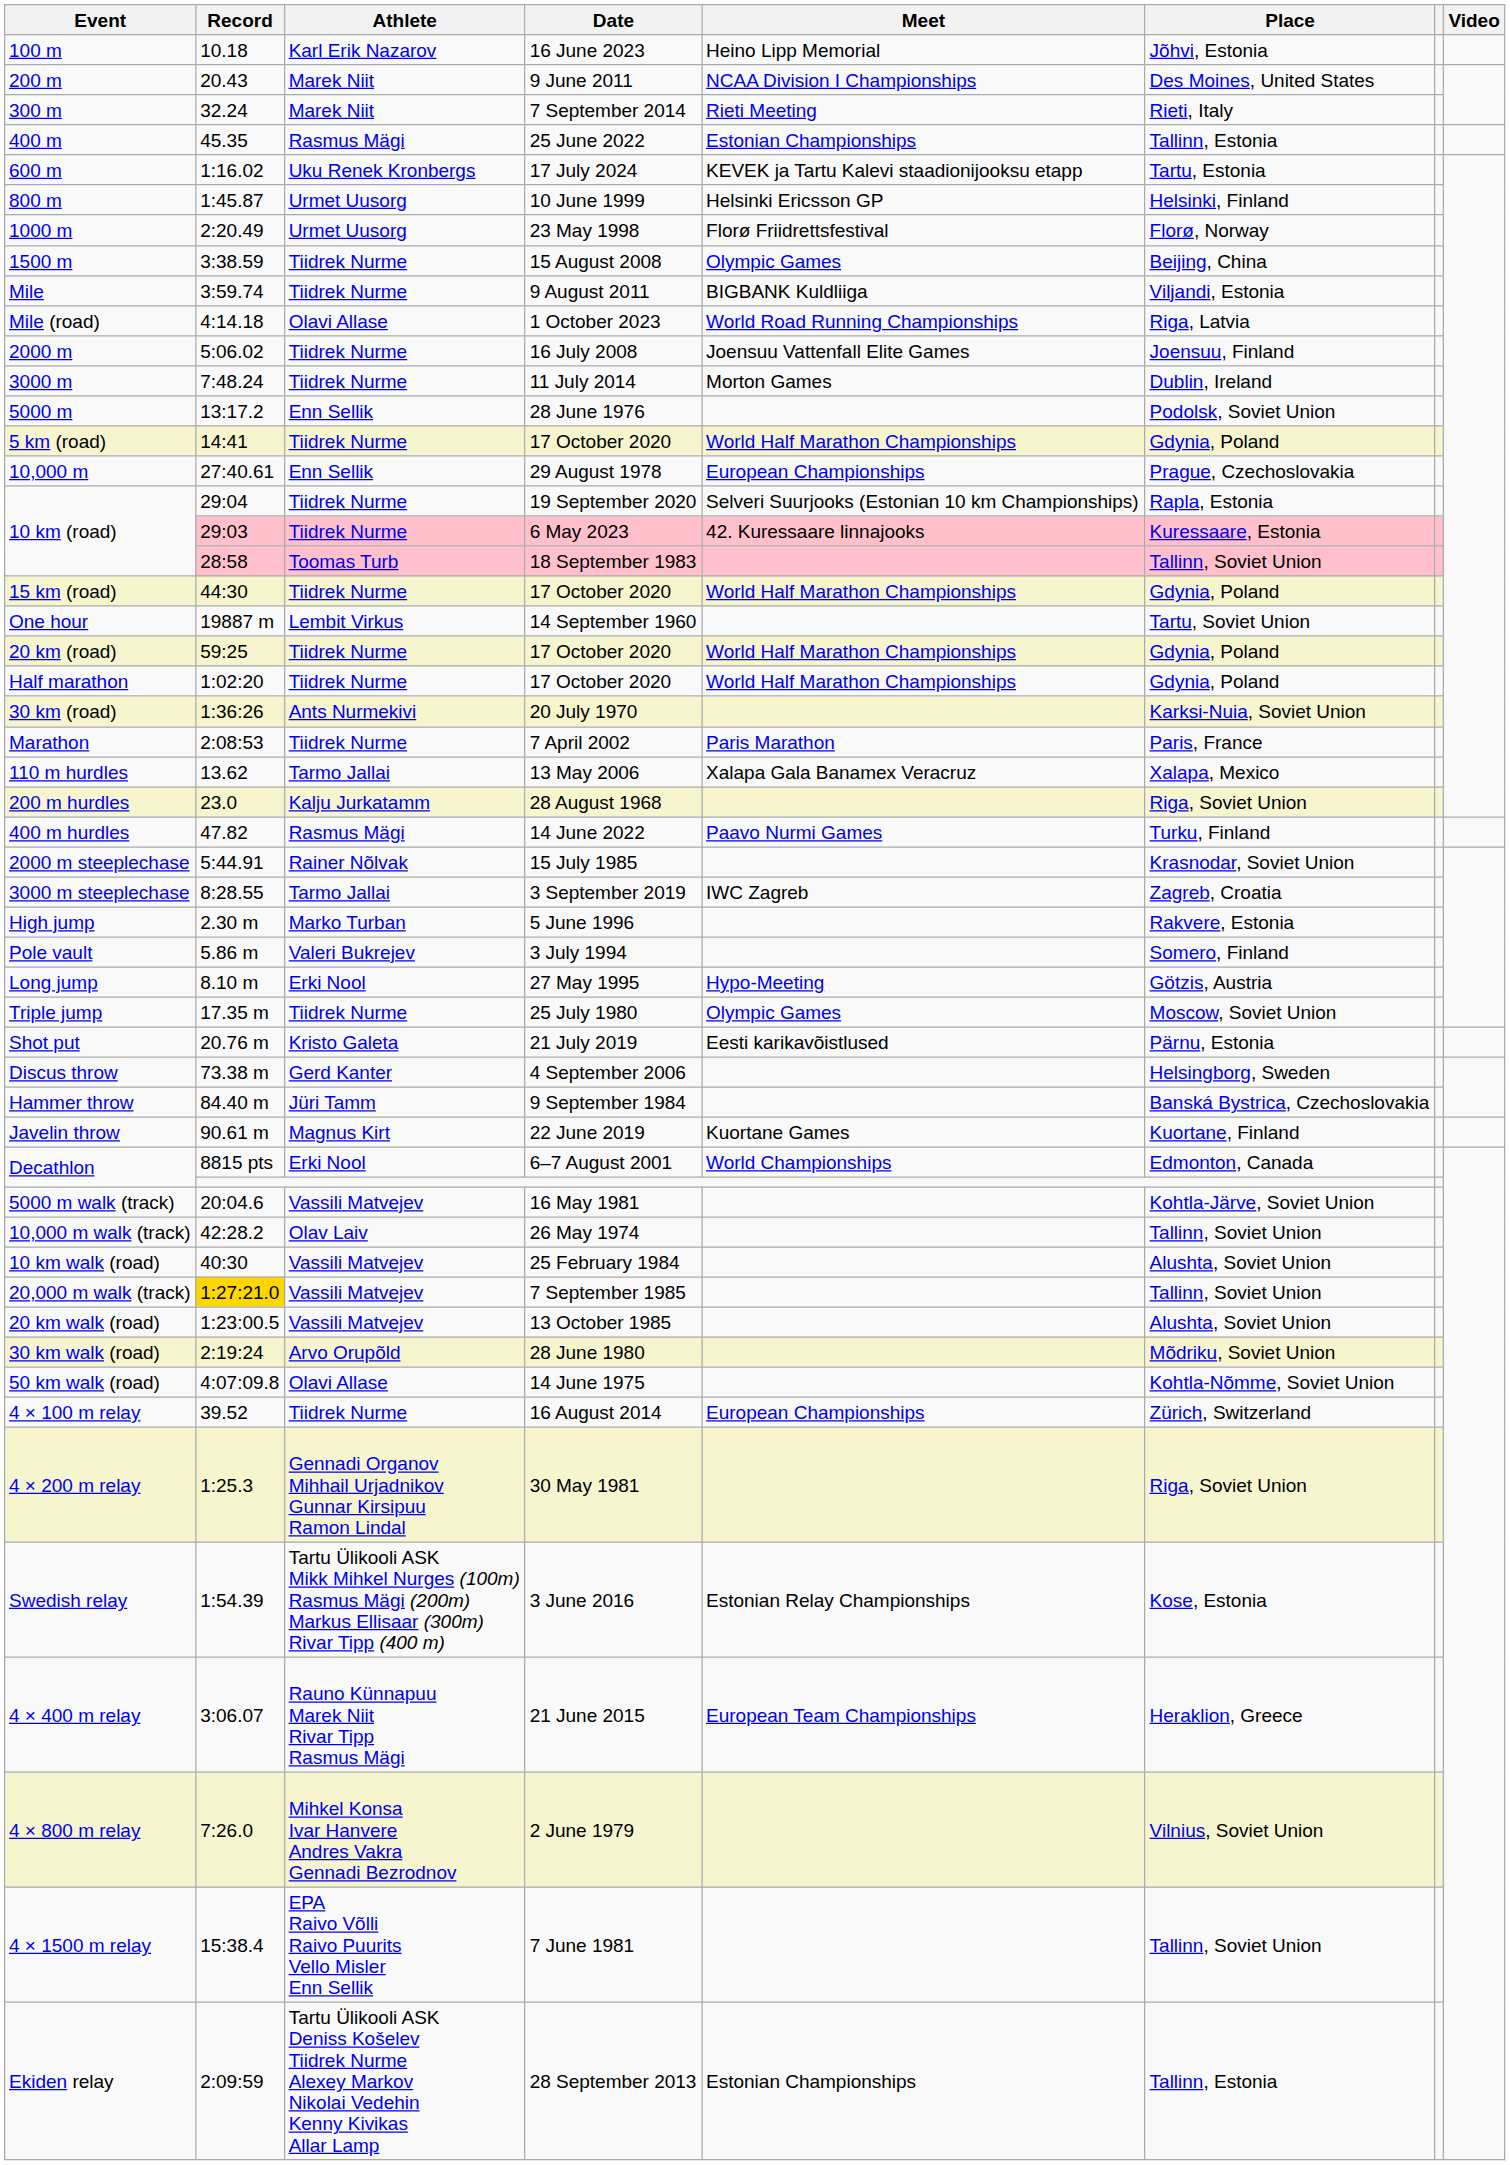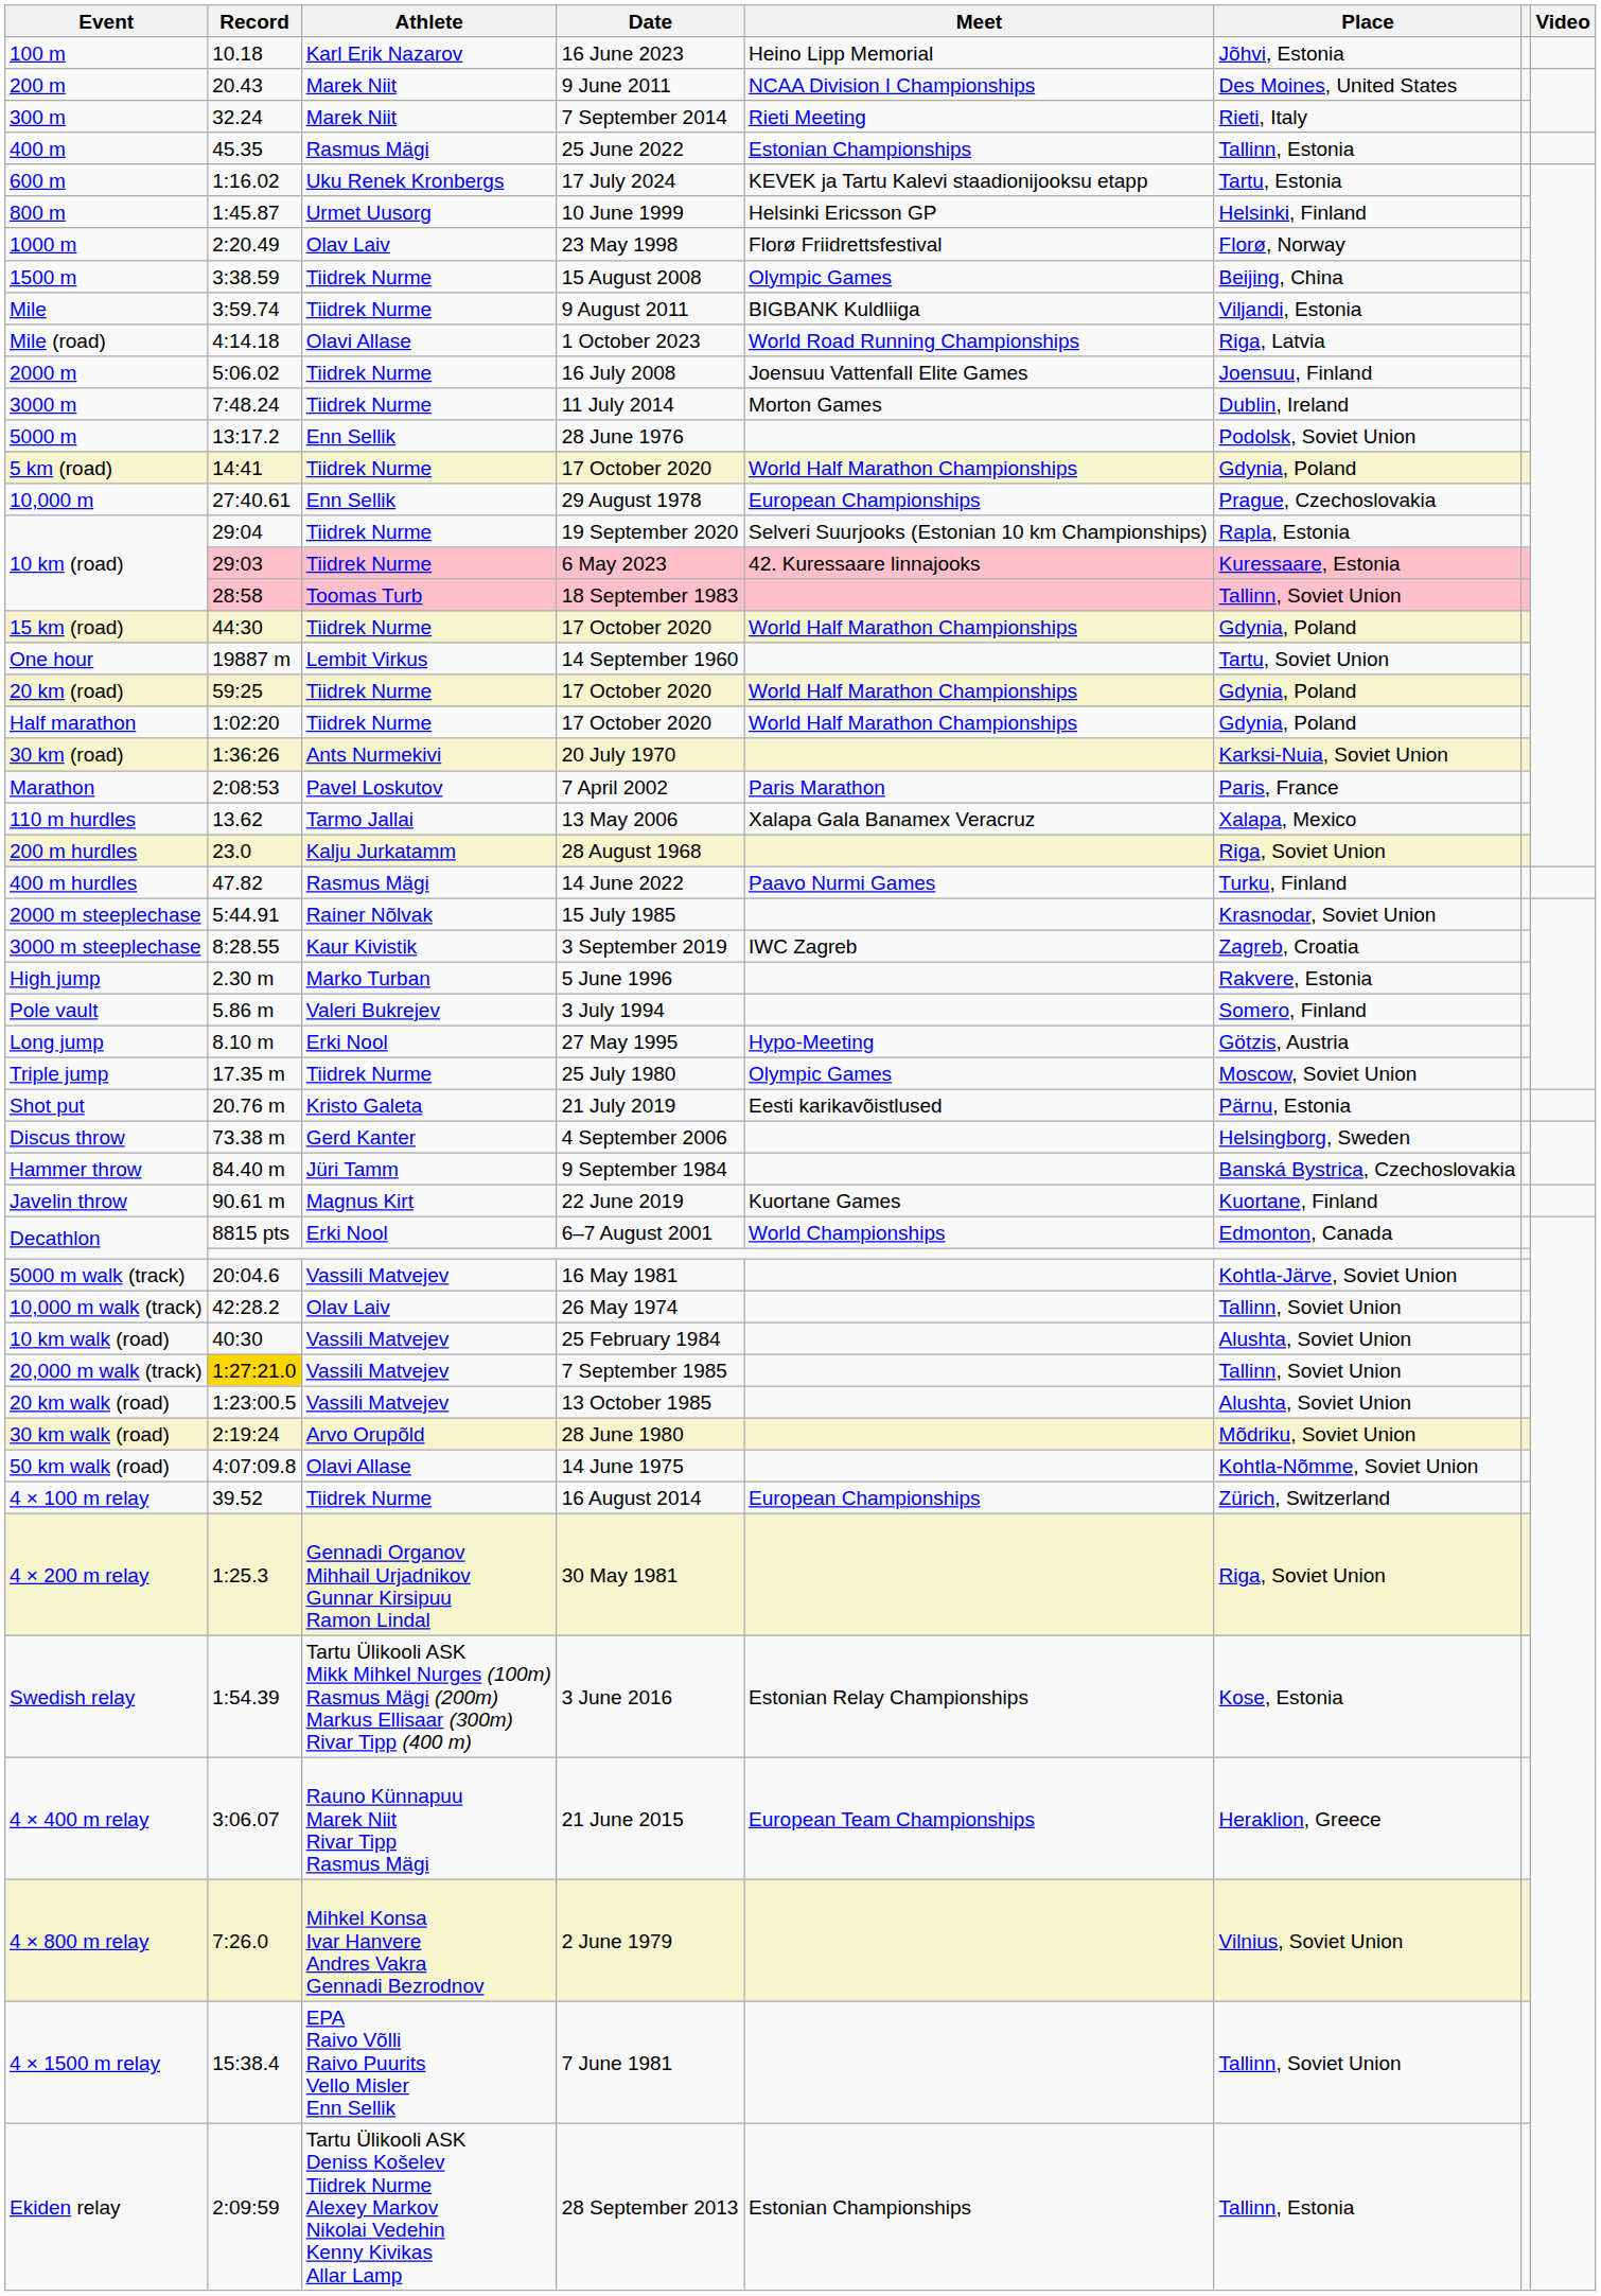1000 m | Athlete: Urmet Uusorg -> Olav Laiv
Marathon | Athlete: Tiidrek Nurme -> Pavel Loskutov
3000 m steeplechase | Athlete: Tarmo Jallai -> Kaur Kivistik
